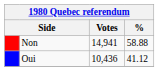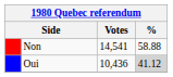Non | Votes: 14,941 -> 14,541
Oui | %: no background -> lightgrey background
